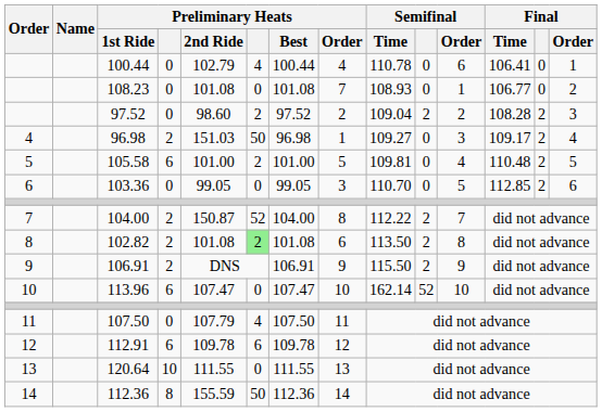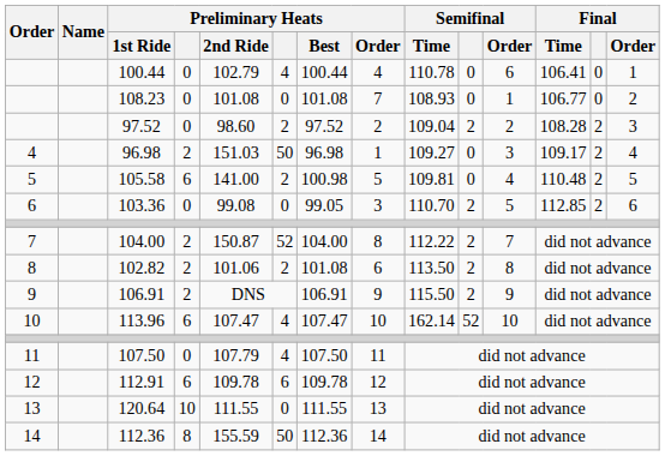105.58 | Preliminary Heats / 2nd Ride: 101.00 -> 141.00
105.58 | Preliminary Heats / Best: 101.00 -> 100.98
103.36 | Preliminary Heats / 2nd Ride: 99.05 -> 99.08
103.36 | Semifinal: 0 -> 2
102.82 | Preliminary Heats / 2nd Ride: 101.08 -> 101.06
102.82 | column 6: lightgreen background -> no background
113.96 | column 6: 0 -> 4
